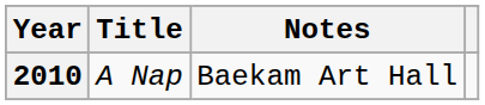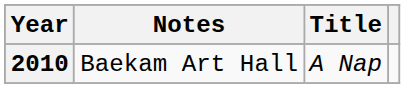columns swapped: Title <-> Notes
